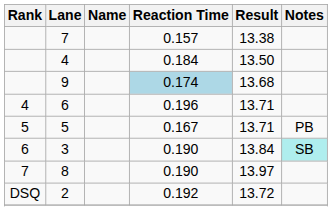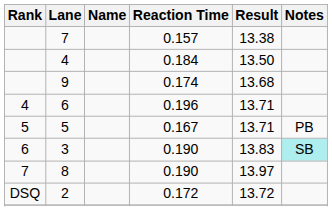9 | Reaction Time: lightblue background -> no background
3 | Result: 13.84 -> 13.83
2 | Reaction Time: 0.192 -> 0.172
